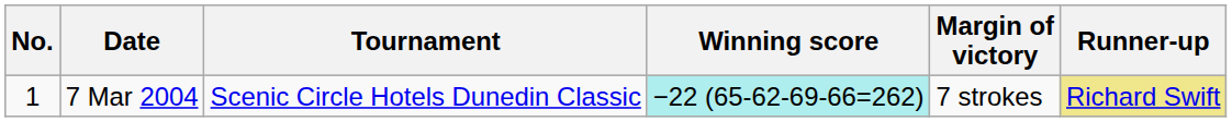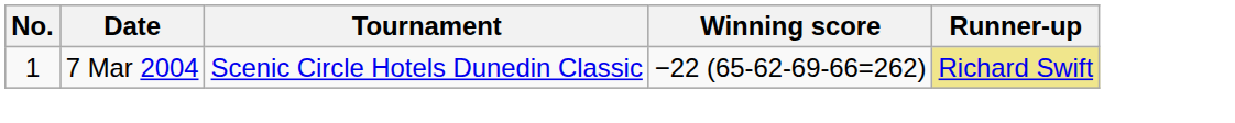- column: Margin of victory | 7 strokes
7 Mar 2004 | Winning score: paleturquoise background -> no background
